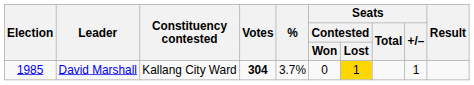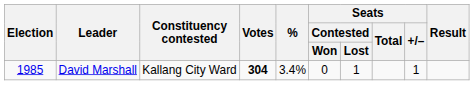David Marshall | %: 3.7% -> 3.4%
David Marshall | Seats / Contested / Lost: gold background -> no background
